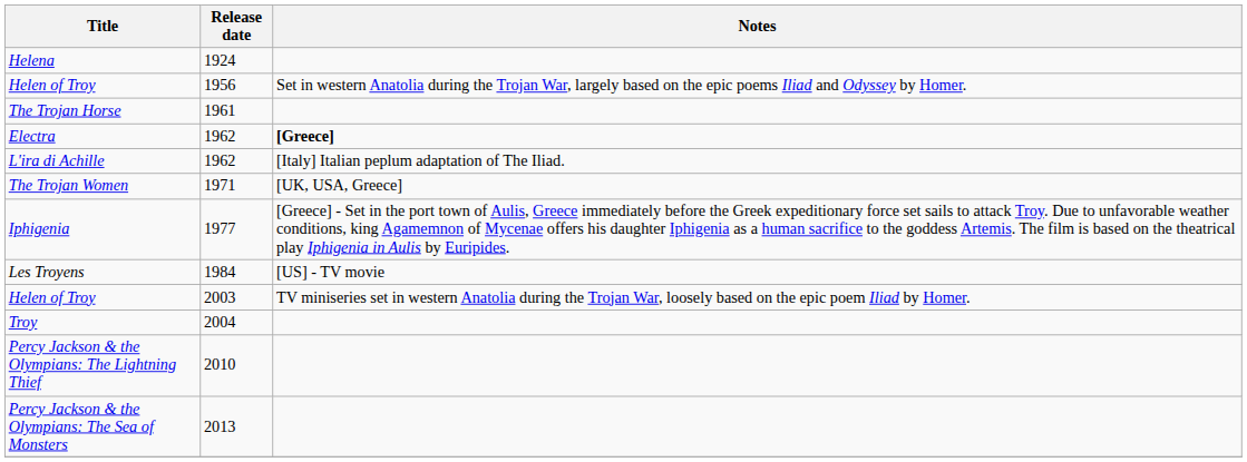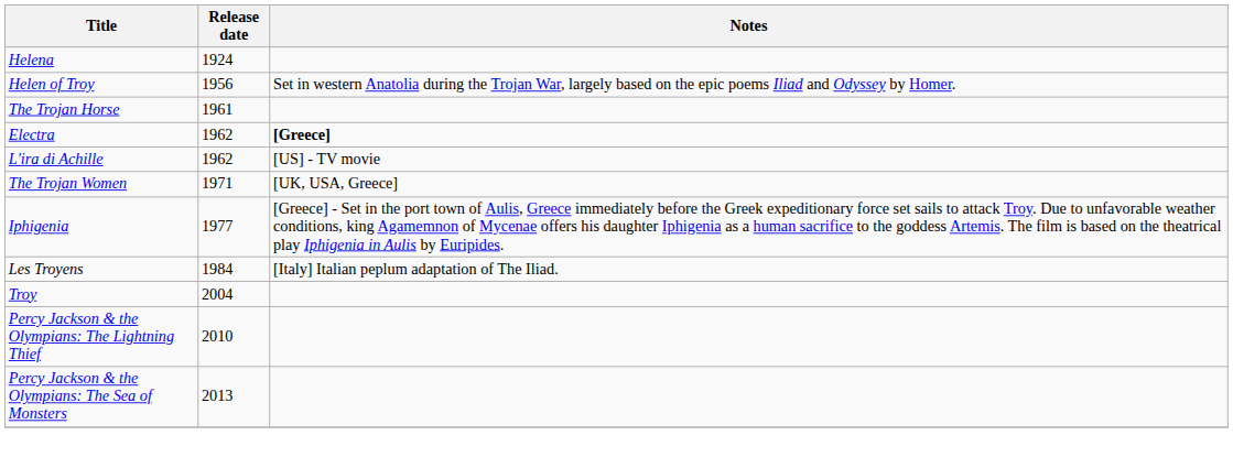L'ira di Achille | Notes: [Italy] Italian peplum adaptation of The Iliad. -> [US] - TV movie
Les Troyens | Notes: [US] - TV movie -> [Italy] Italian peplum adaptation of The Iliad.
- row: Helen of Troy | 2003 | TV miniseries set in western Anatolia during the Trojan War, loosely based on the epic poem Iliad by Homer.
